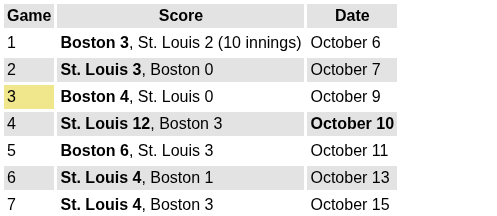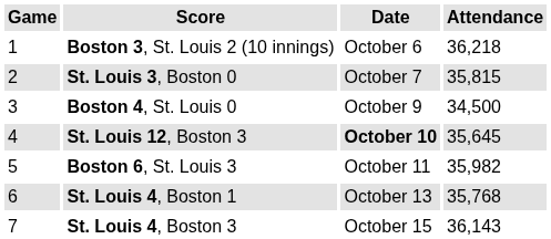+ column: Attendance | 36,218 | 35,815 | 34,500 | 35,645 | 35,982 | 35,768 | 36,143
Boston 4, St. Louis 0 | Game: khaki background -> no background
